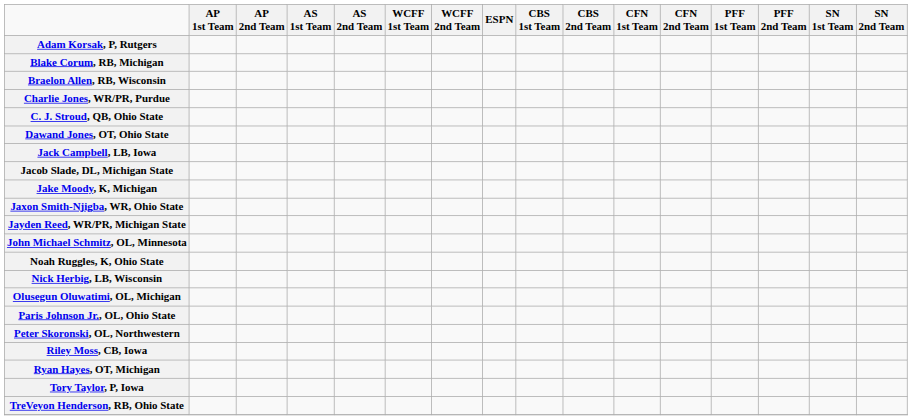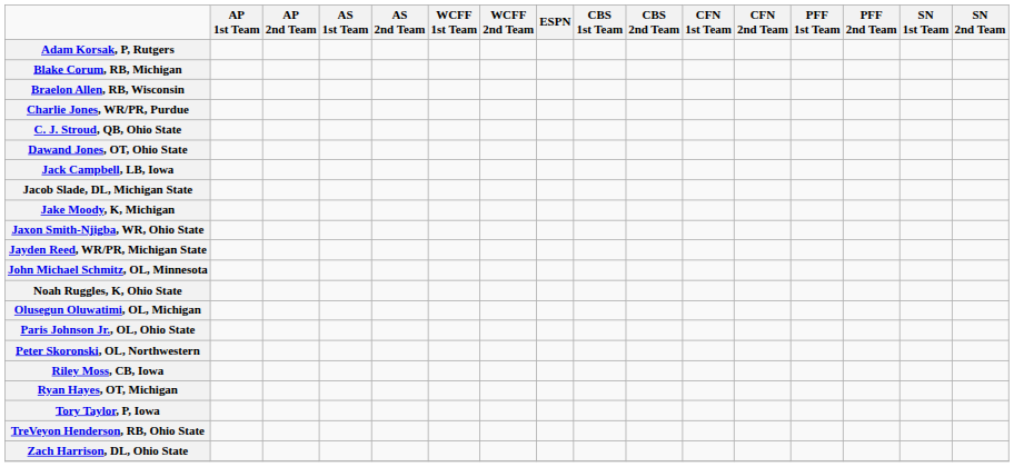- row: Nick Herbig, LB, Wisconsin
+ row: Zach Harrison, DL, Ohio State
